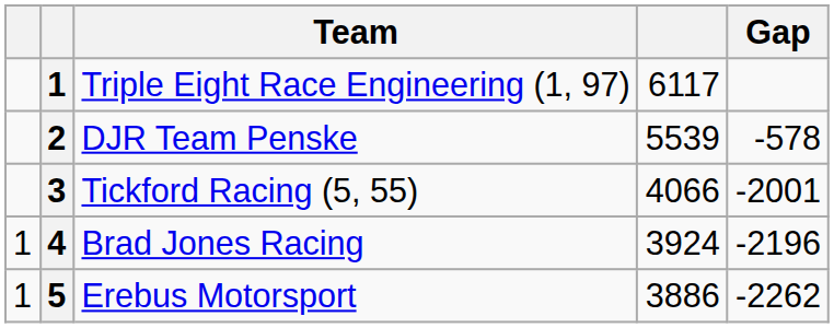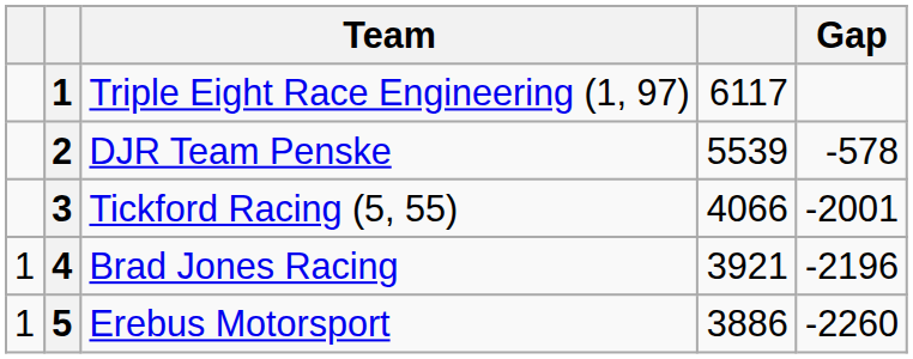Brad Jones Racing | column 4: 3924 -> 3921
Erebus Motorsport | Gap: -2262 -> -2260
